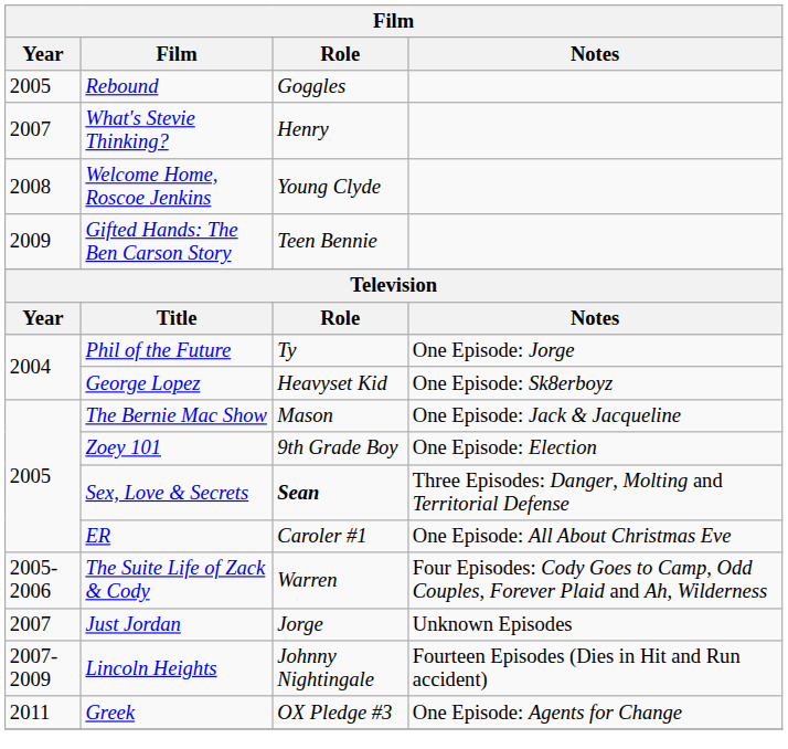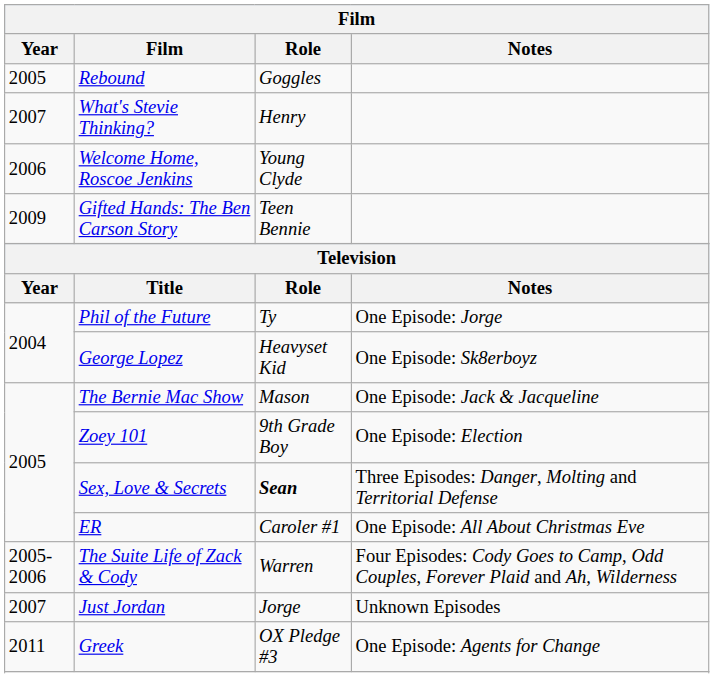Welcome Home, Roscoe Jenkins | Year: 2008 -> 2006
- row: 2007-2009 | Lincoln Heights | Johnny Nightingale | Fourteen Episodes (Dies in Hit and Run accident)
